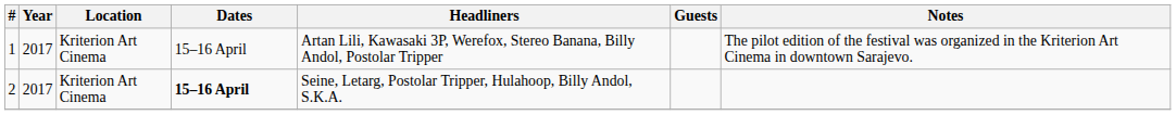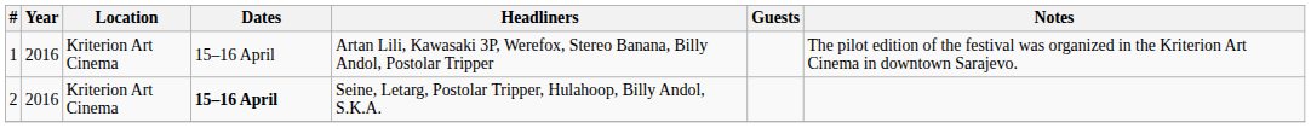1 | Year: 2017 -> 2016
2 | Year: 2017 -> 2016
